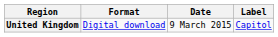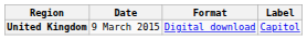columns swapped: Date <-> Format
